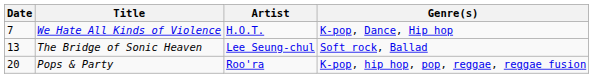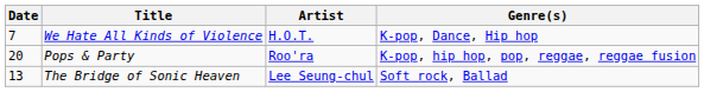rows swapped: The Bridge of Sonic Heaven <-> Pops & Party
